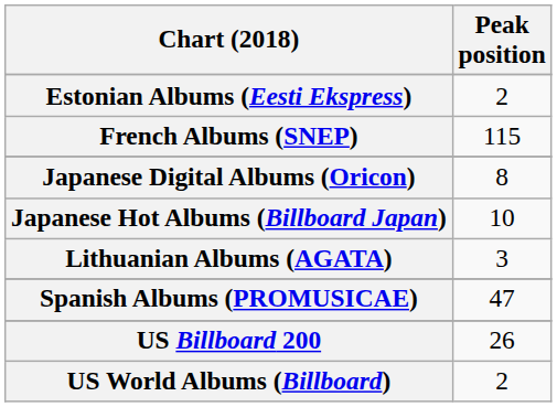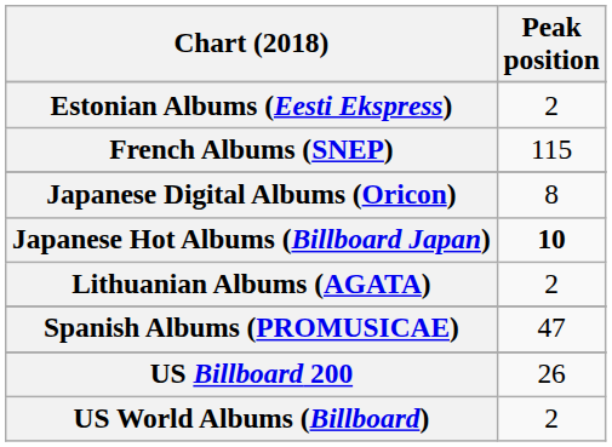Japanese Hot Albums (Billboard Japan) | Peak position: normal -> bold
Lithuanian Albums (AGATA) | Peak position: 3 -> 2
